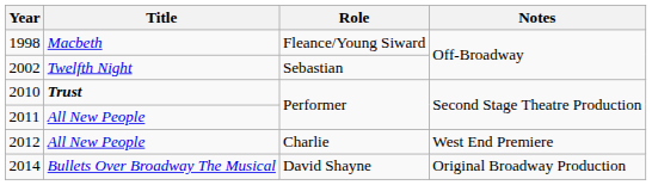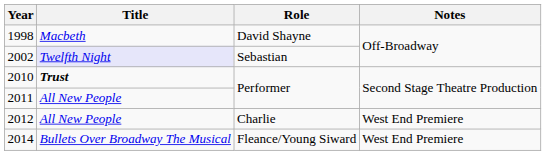1998 | Role: Fleance/Young Siward -> David Shayne
2002 | Title: no background -> lavender background
2014 | Role: David Shayne -> Fleance/Young Siward
2014 | Notes: Original Broadway Production -> West End Premiere
